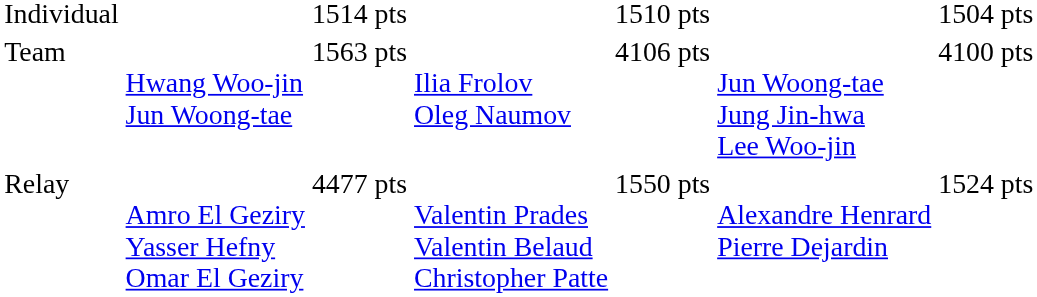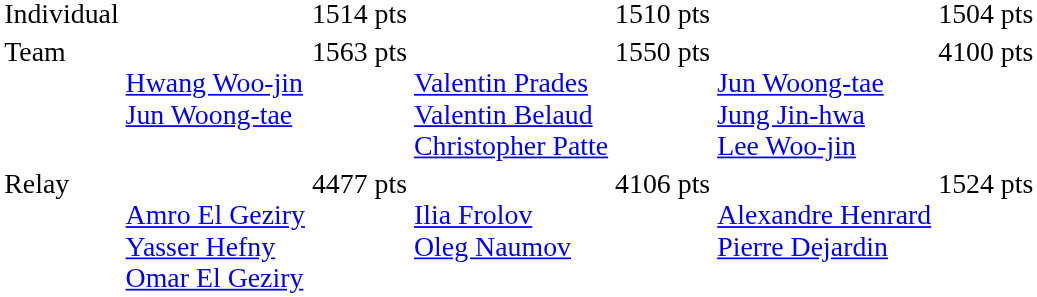Team | column 4: Ilia Frolov Oleg Naumov -> Valentin Prades Valentin Belaud Christopher Patte
Team | column 5: 4106 pts -> 1550 pts
Relay | column 4: Valentin Prades Valentin Belaud Christopher Patte -> Ilia Frolov Oleg Naumov
Relay | column 5: 1550 pts -> 4106 pts
